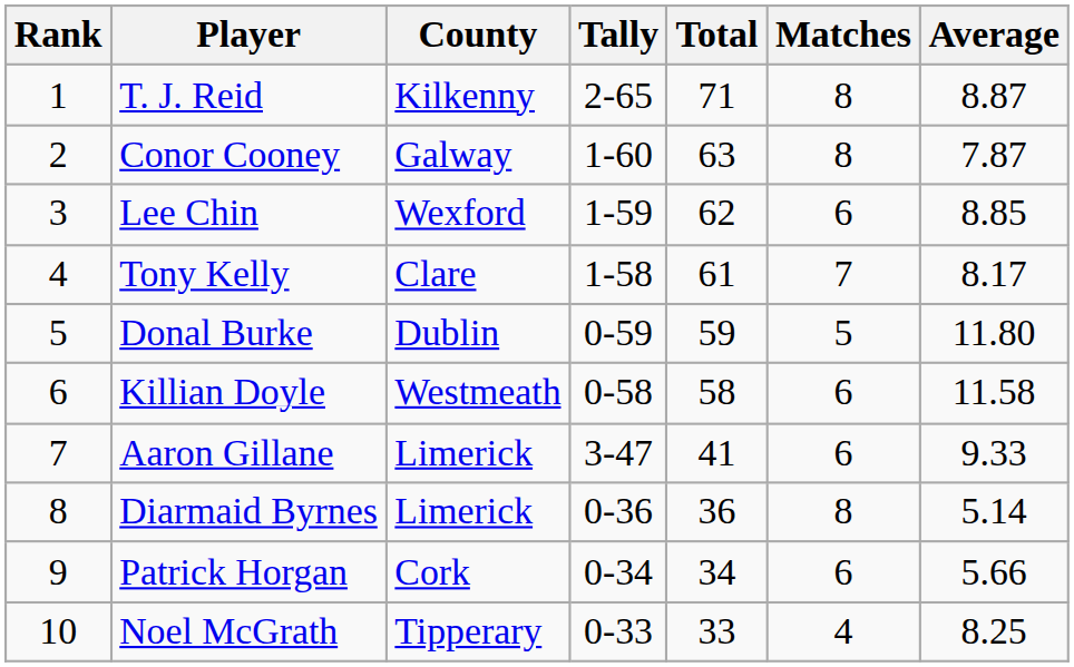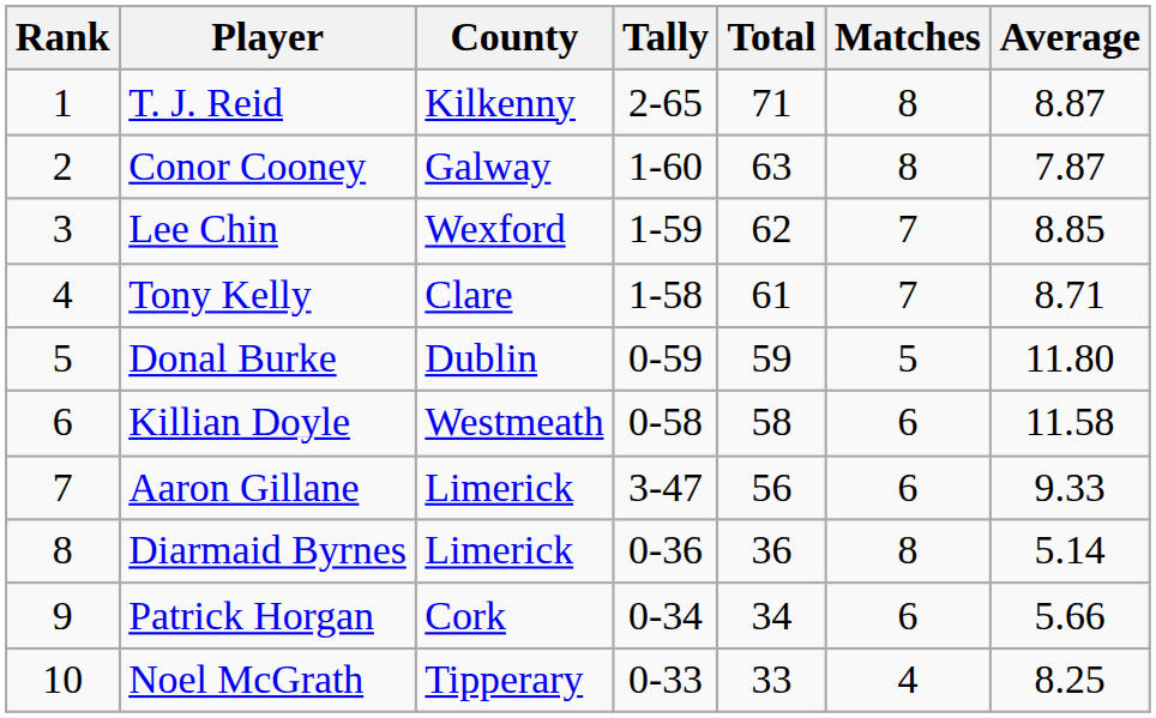Lee Chin | Matches: 6 -> 7
Tony Kelly | Average: 8.17 -> 8.71
Aaron Gillane | Total: 41 -> 56
